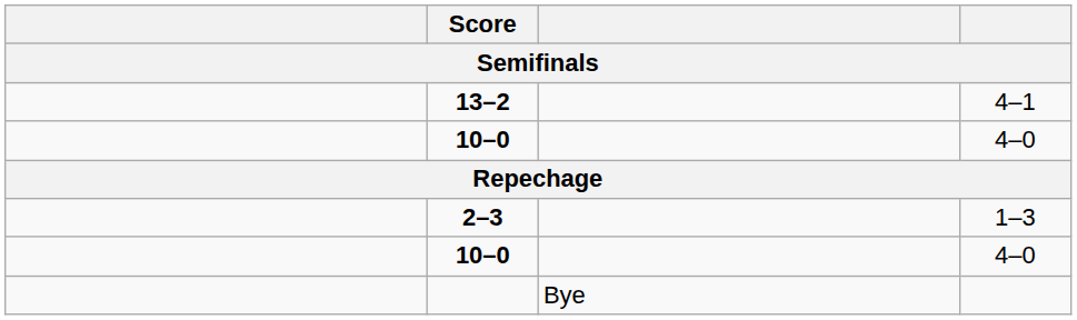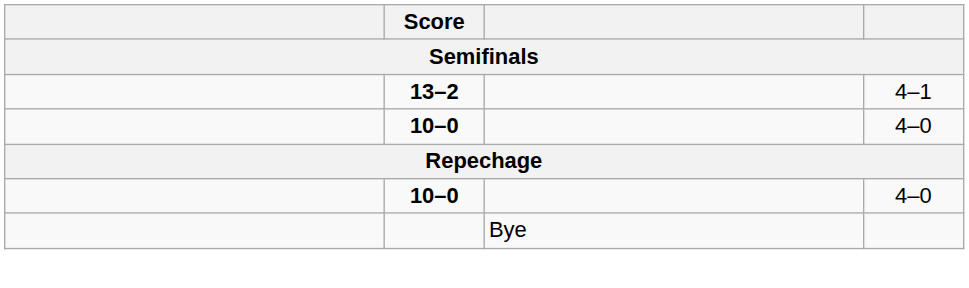- row: 2–3 | 1–3
